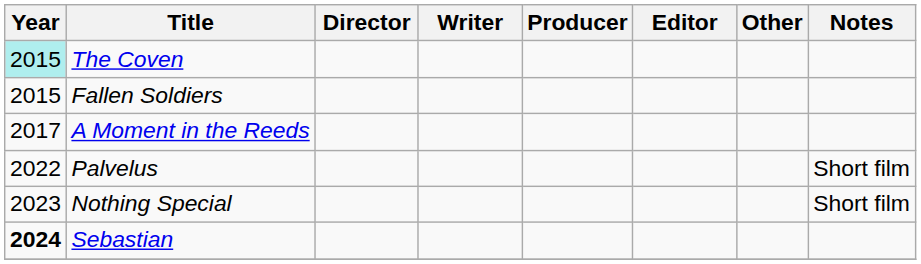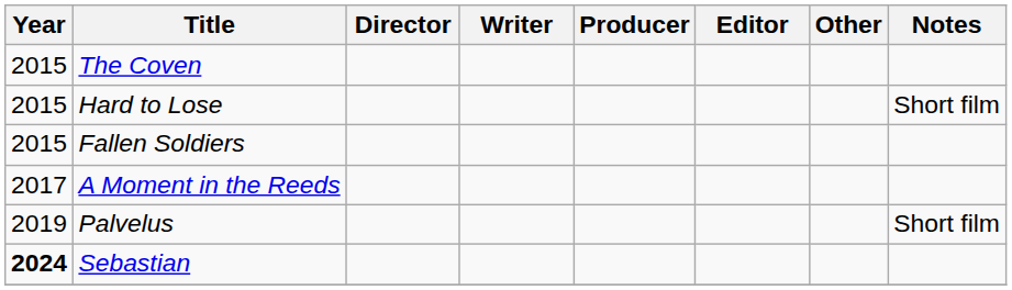The Coven | Year: paleturquoise background -> no background
+ row: 2015 | Hard to Lose | Short film
Palvelus | Year: 2022 -> 2019
- row: 2023 | Nothing Special | Short film
